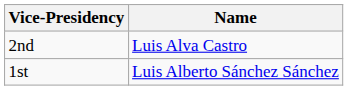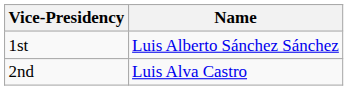rows swapped: 1st <-> 2nd
